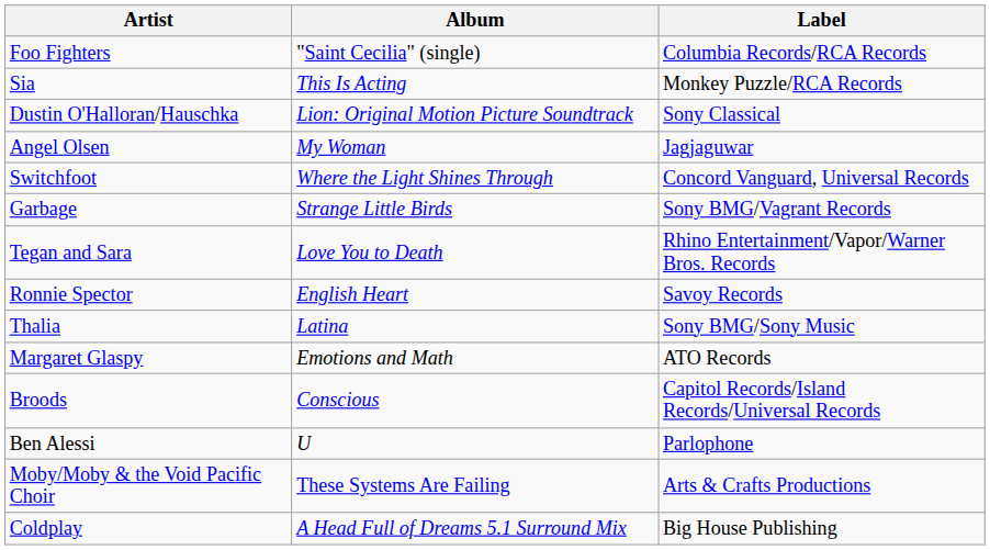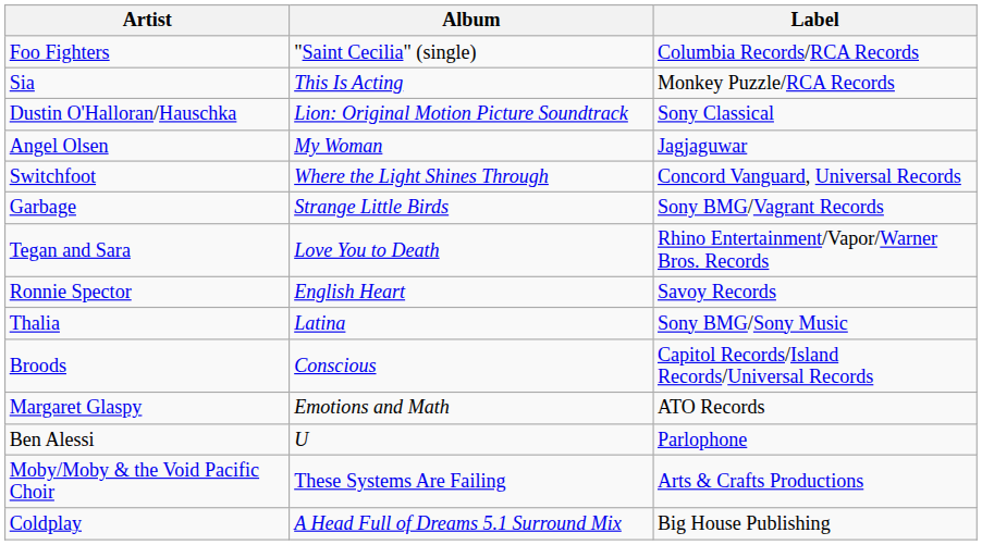rows swapped: Broods <-> Margaret Glaspy
